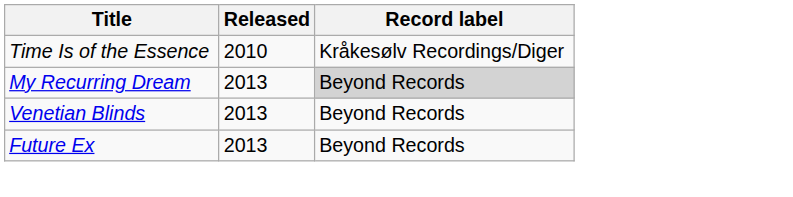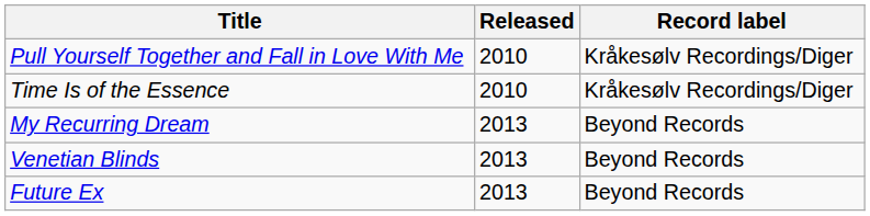+ row: Pull Yourself Together and Fall in Love With Me | 2010 | Kråkesølv Recordings/Diger
My Recurring Dream | Record label: lightgrey background -> no background
